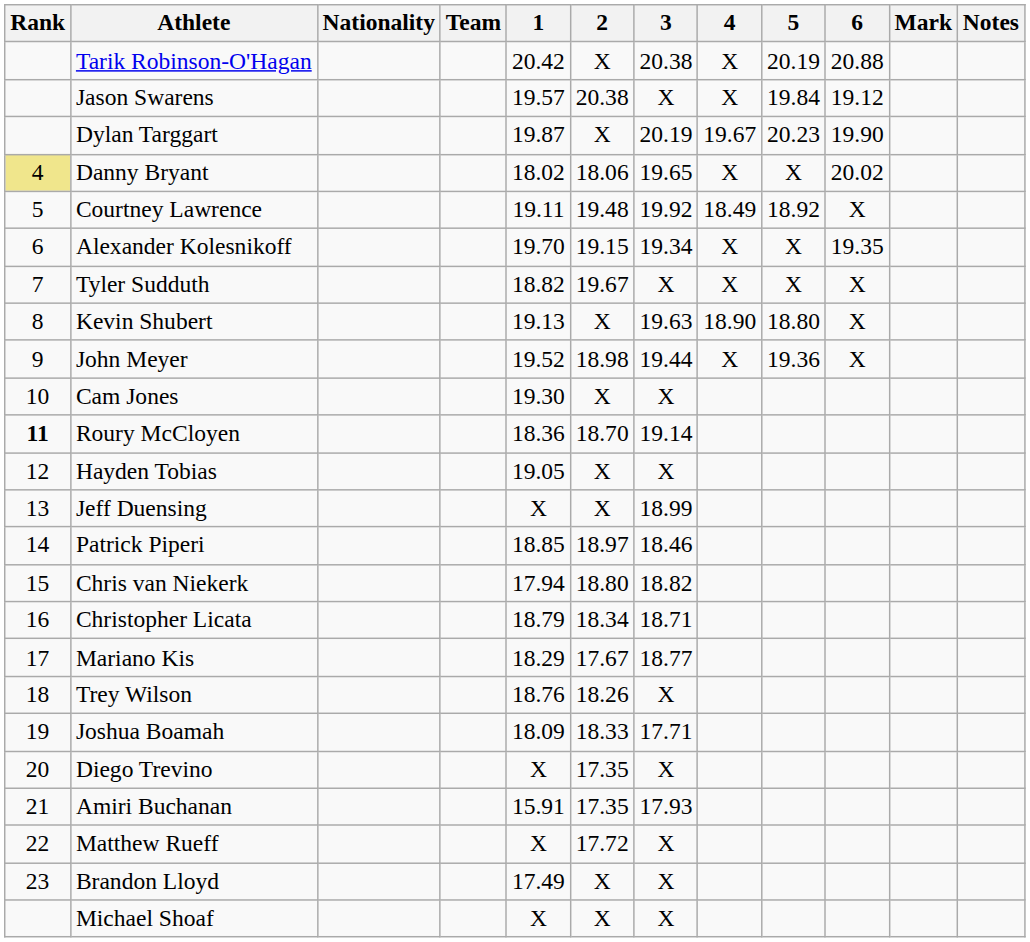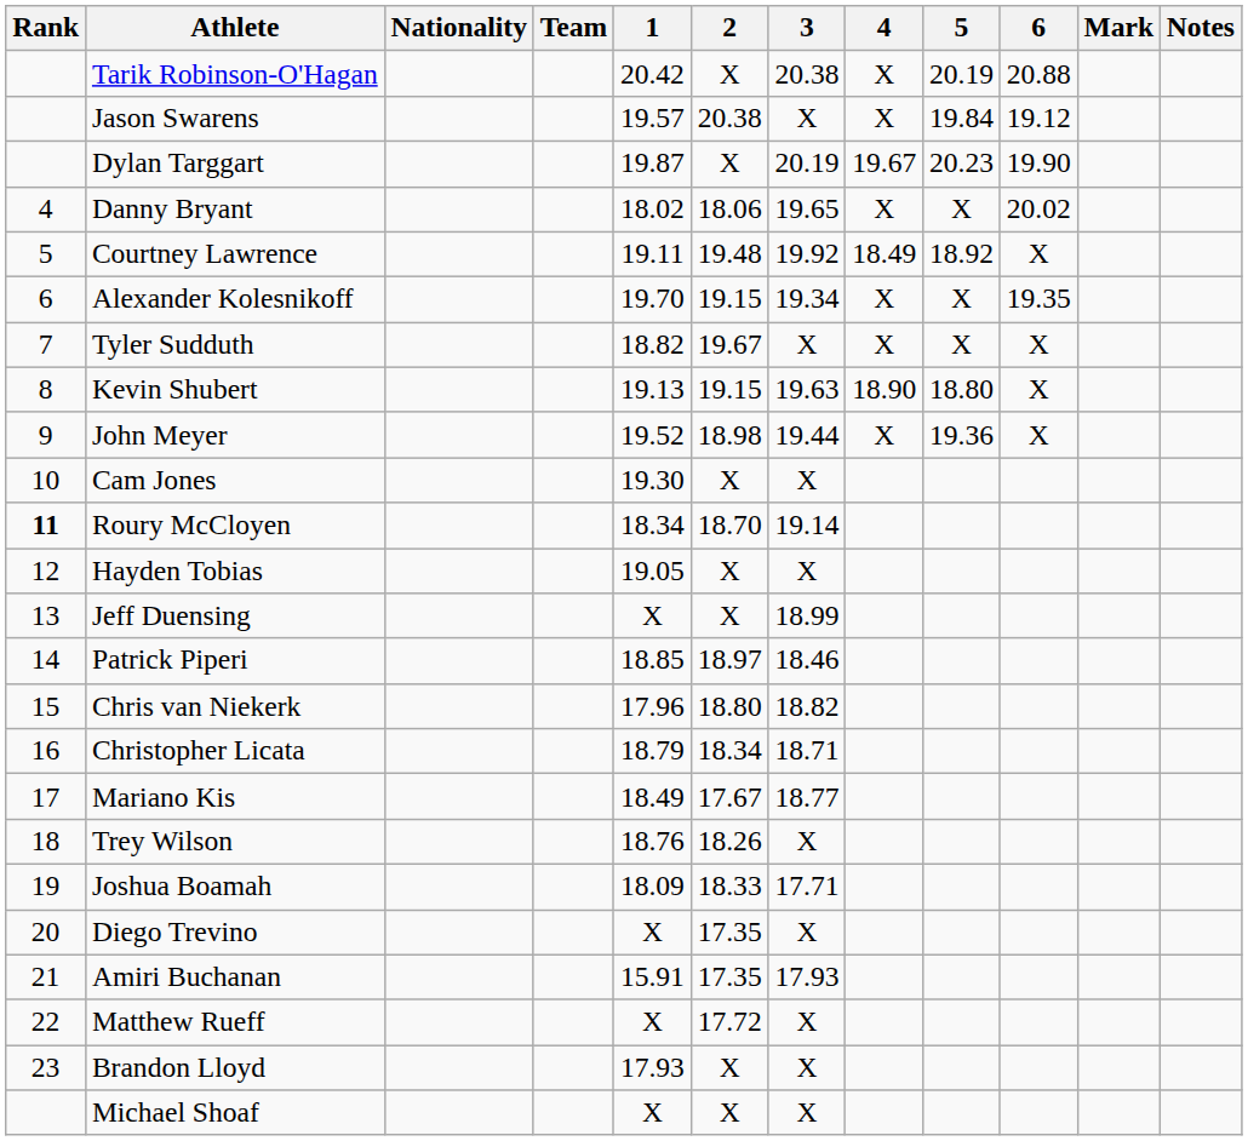Danny Bryant | Rank: khaki background -> no background
Kevin Shubert | 2: X -> 19.15
Roury McCloyen | 1: 18.36 -> 18.34
Chris van Niekerk | 1: 17.94 -> 17.96
Mariano Kis | 1: 18.29 -> 18.49
Brandon Lloyd | 1: 17.49 -> 17.93
